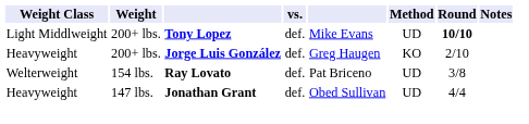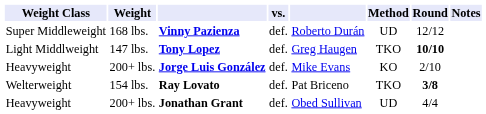+ row: Super Middleweight | 168 lbs. | Vinny Pazienza | def. | Roberto Durán | UD | 12/12
Tony Lopez | Weight: 200+ lbs. -> 147 lbs.
Tony Lopez | column 5: Mike Evans -> Greg Haugen
Tony Lopez | Method: UD -> TKO
Jorge Luis González | column 5: Greg Haugen -> Mike Evans
Ray Lovato | Method: UD -> TKO
Ray Lovato | Round: normal -> bold
Jonathan Grant | Weight: 147 lbs. -> 200+ lbs.
